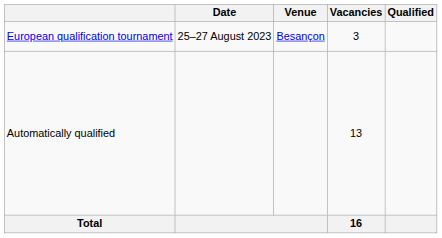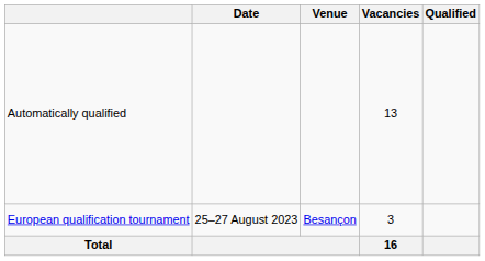rows swapped: Automatically qualified <-> European qualification tournament
